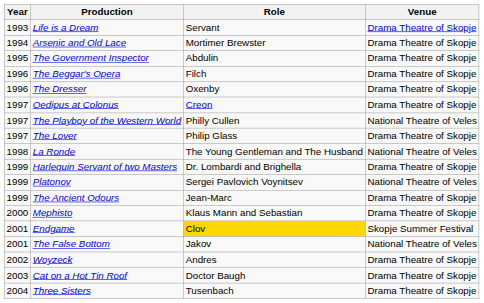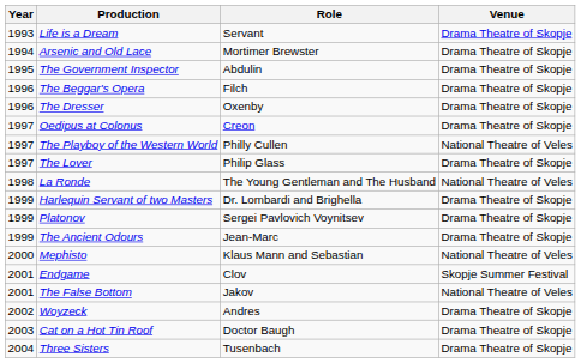Platonov | Venue: National Theatre of Veles -> Drama Theatre of Skopje
Mephisto | Venue: Drama Theatre of Skopje -> National Theatre of Veles
Endgame | Role: gold background -> no background
